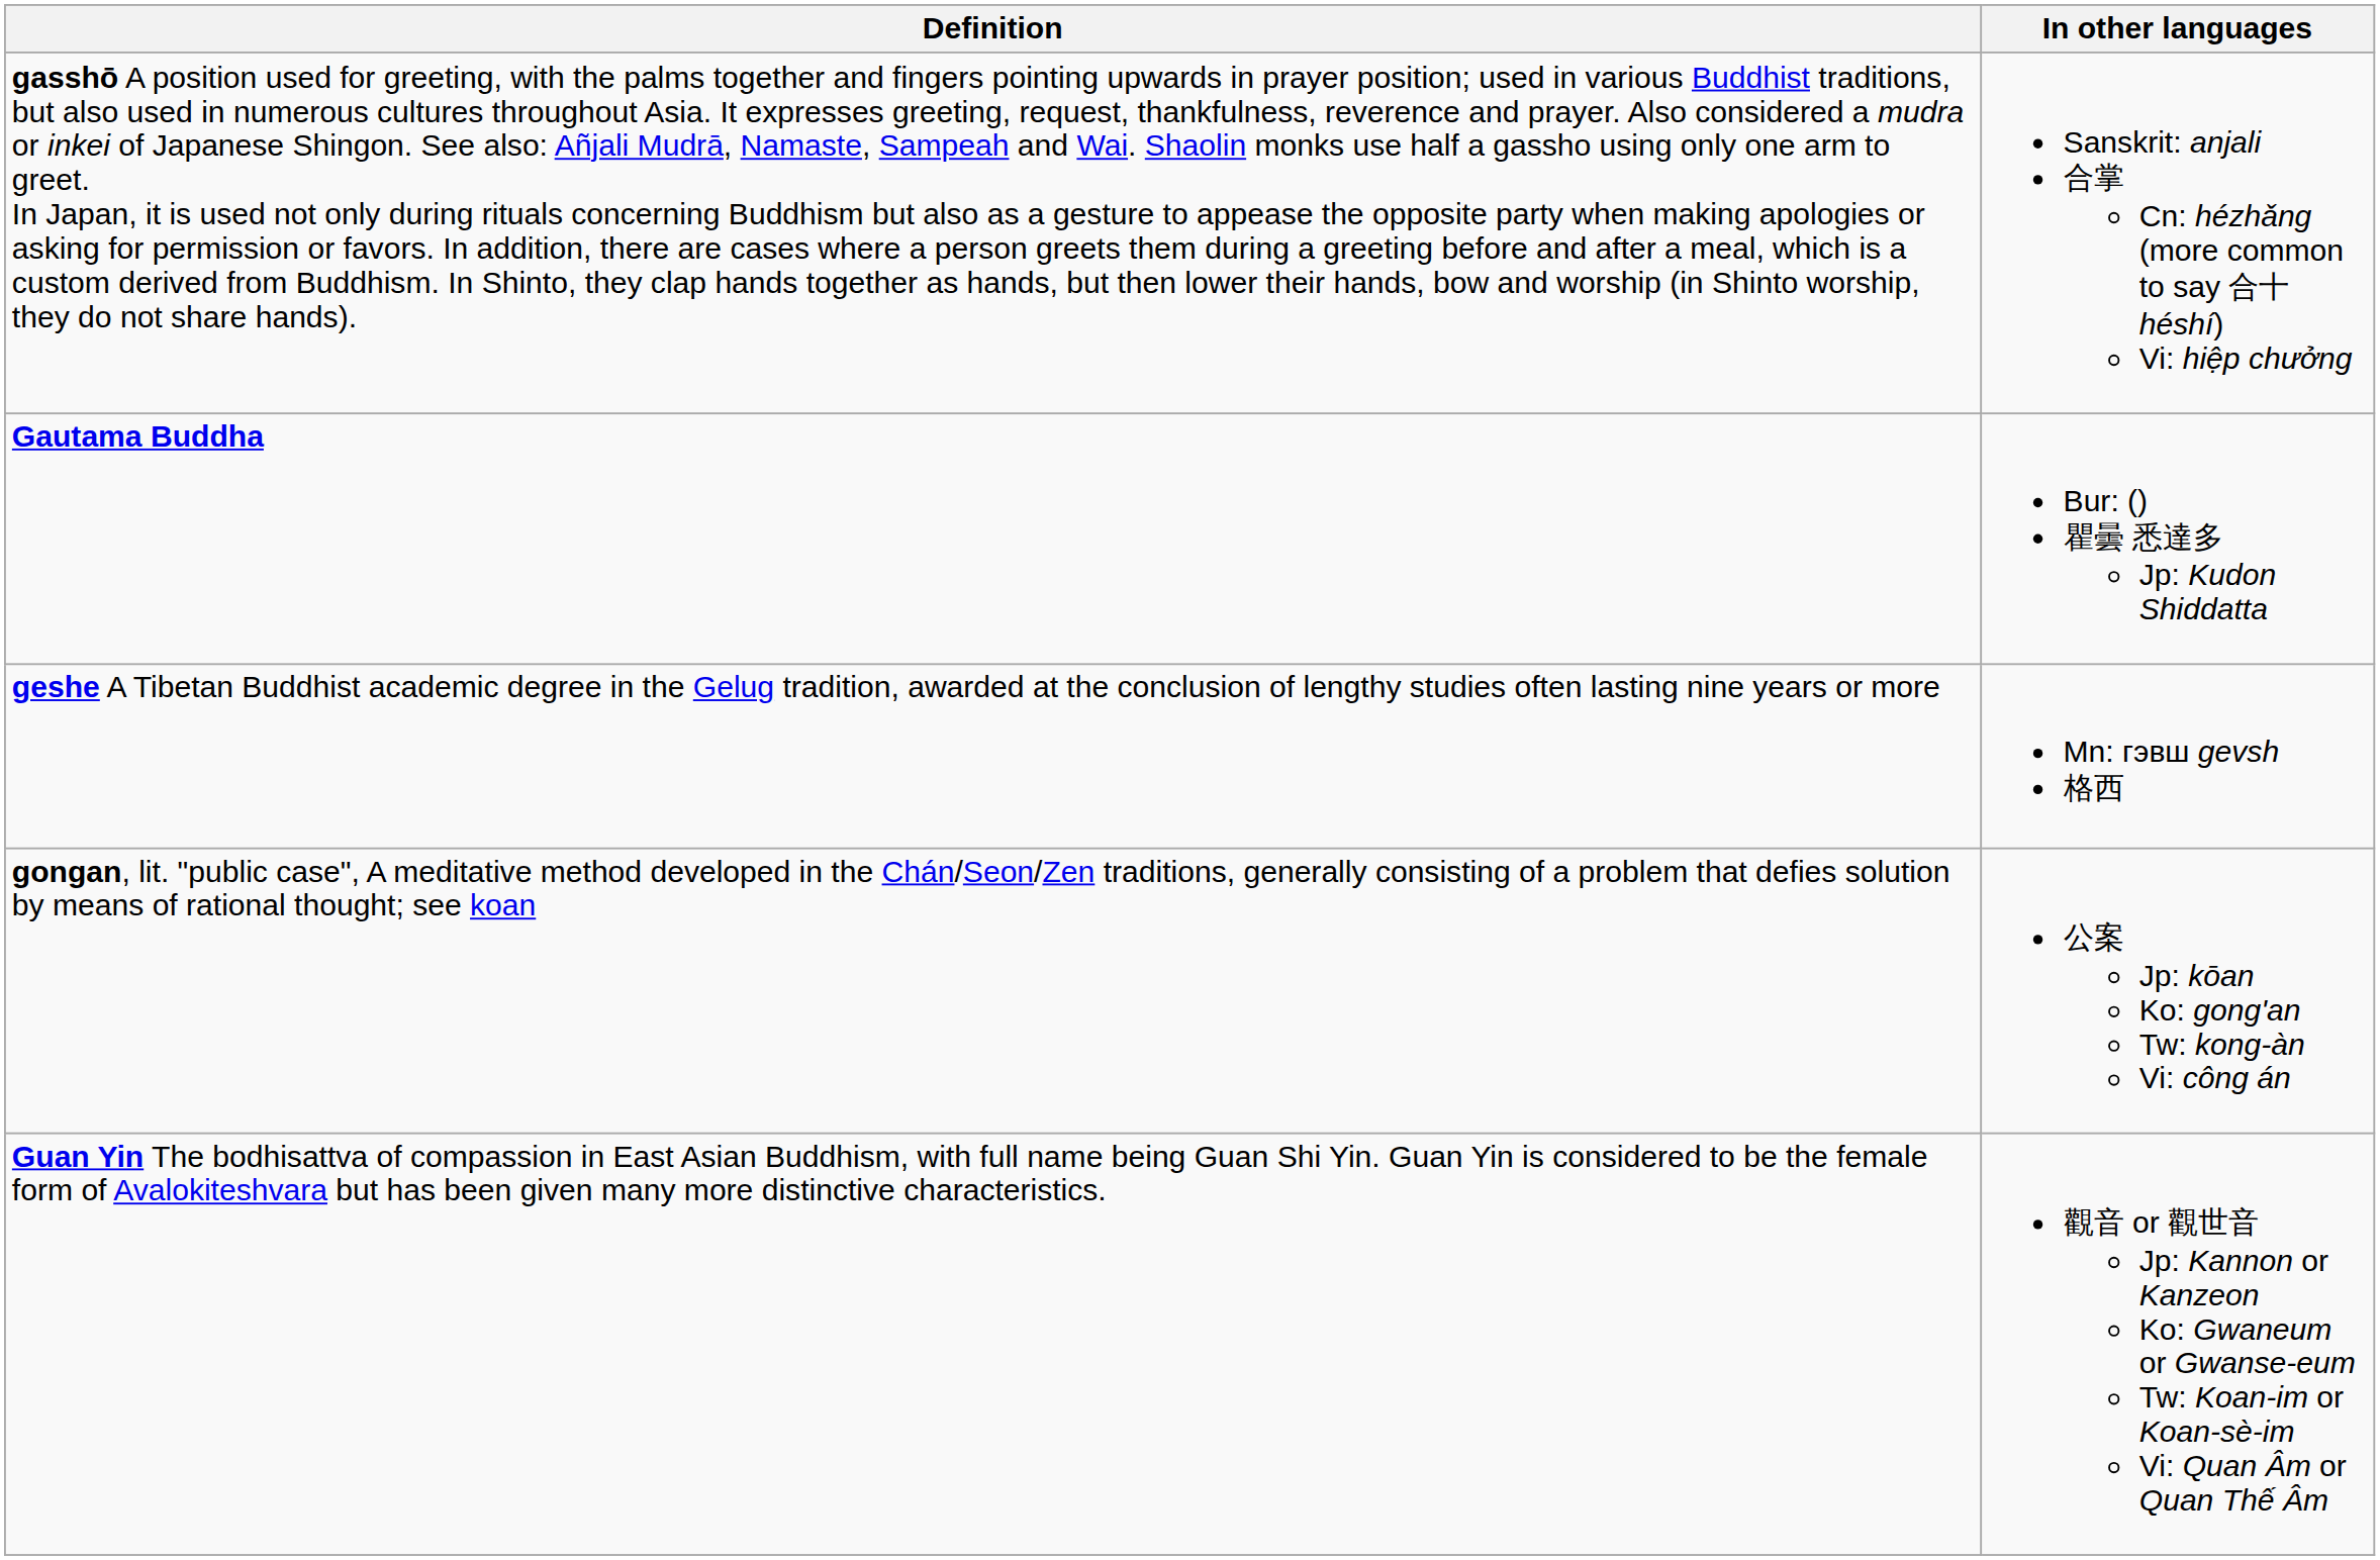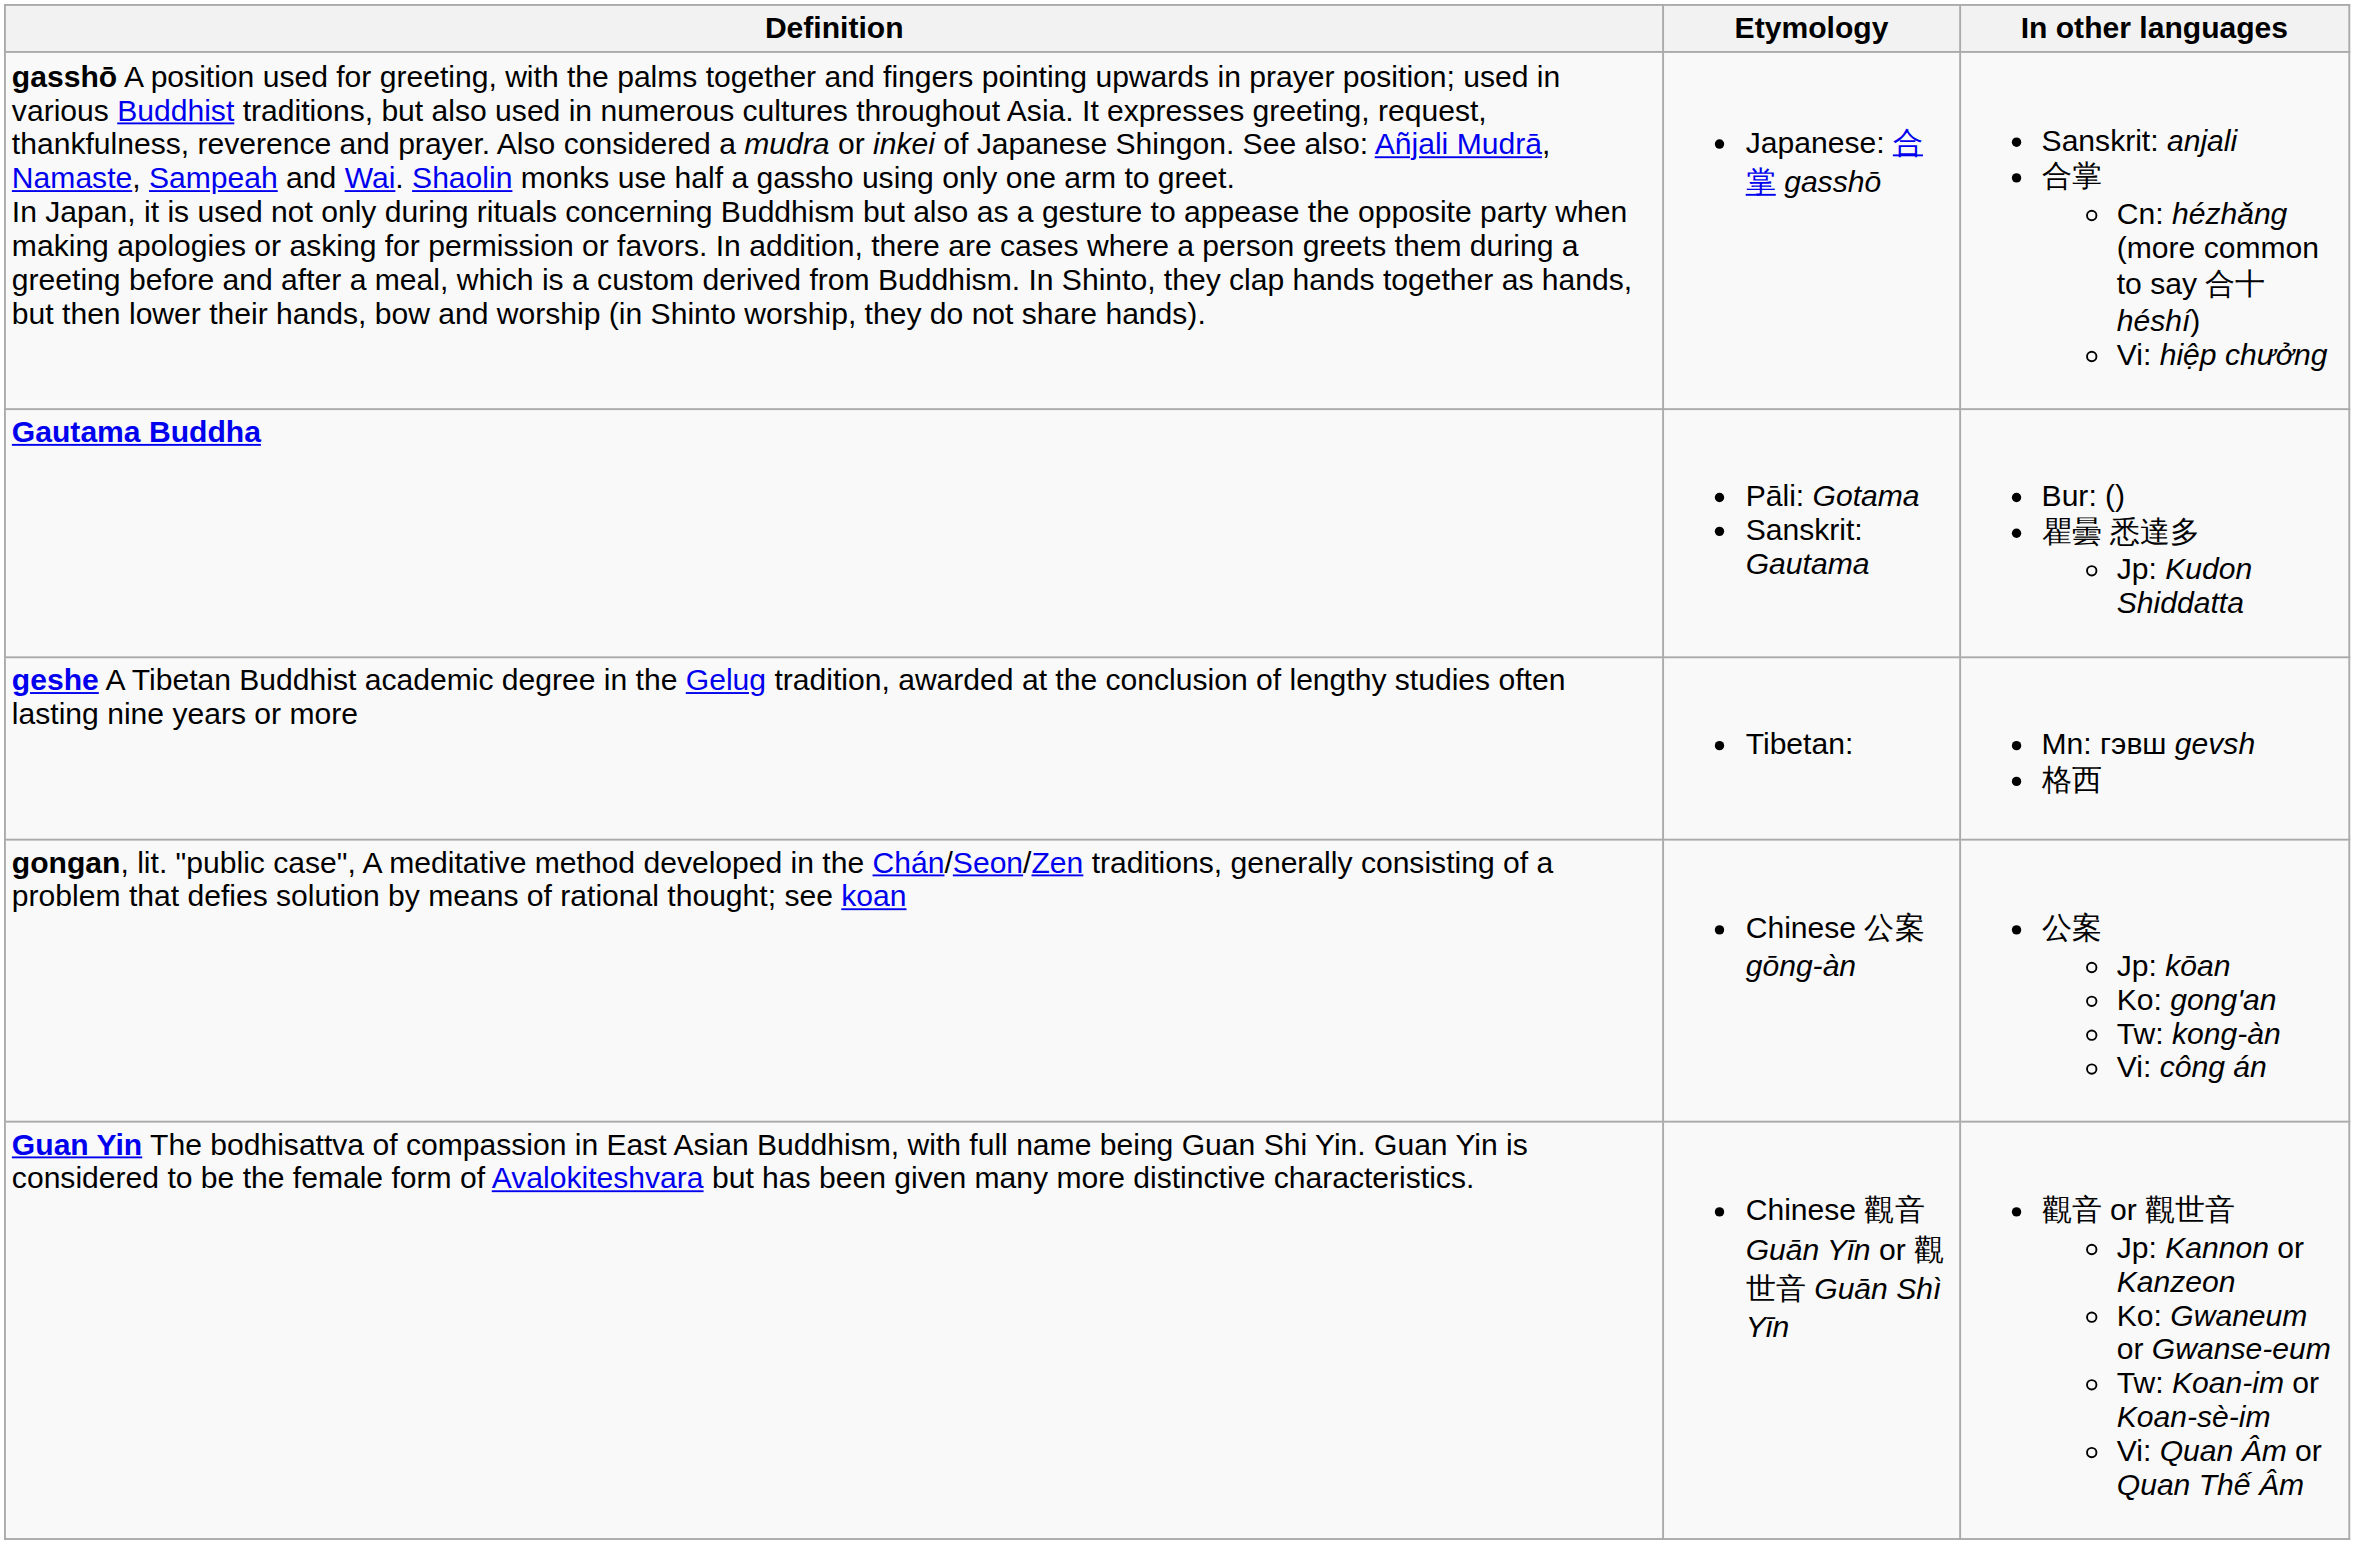+ column: Etymology | Japanese: 合掌 gasshō | Pāli: Gotama Sanskrit: Gautama | Tibetan: | Chinese 公案 gōng-àn | Chinese 觀音 Guān Yīn or 觀世音 Guān Shì Yīn
